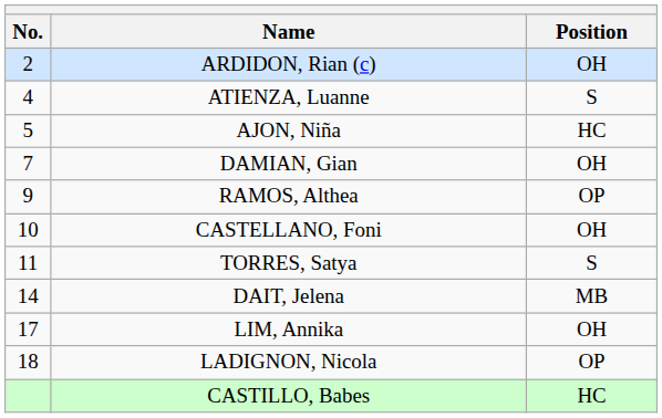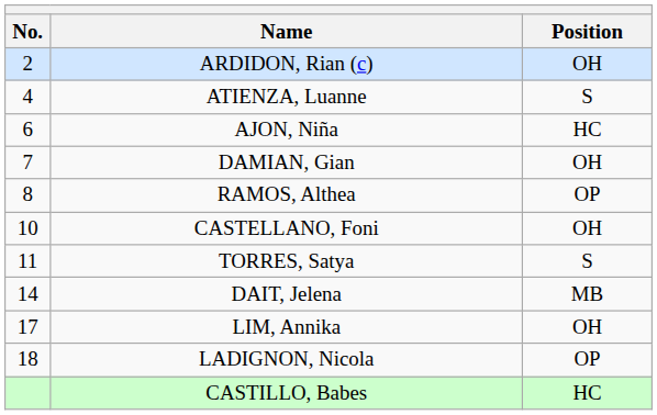AJON, Niña | No.: 5 -> 6
RAMOS, Althea | No.: 9 -> 8
